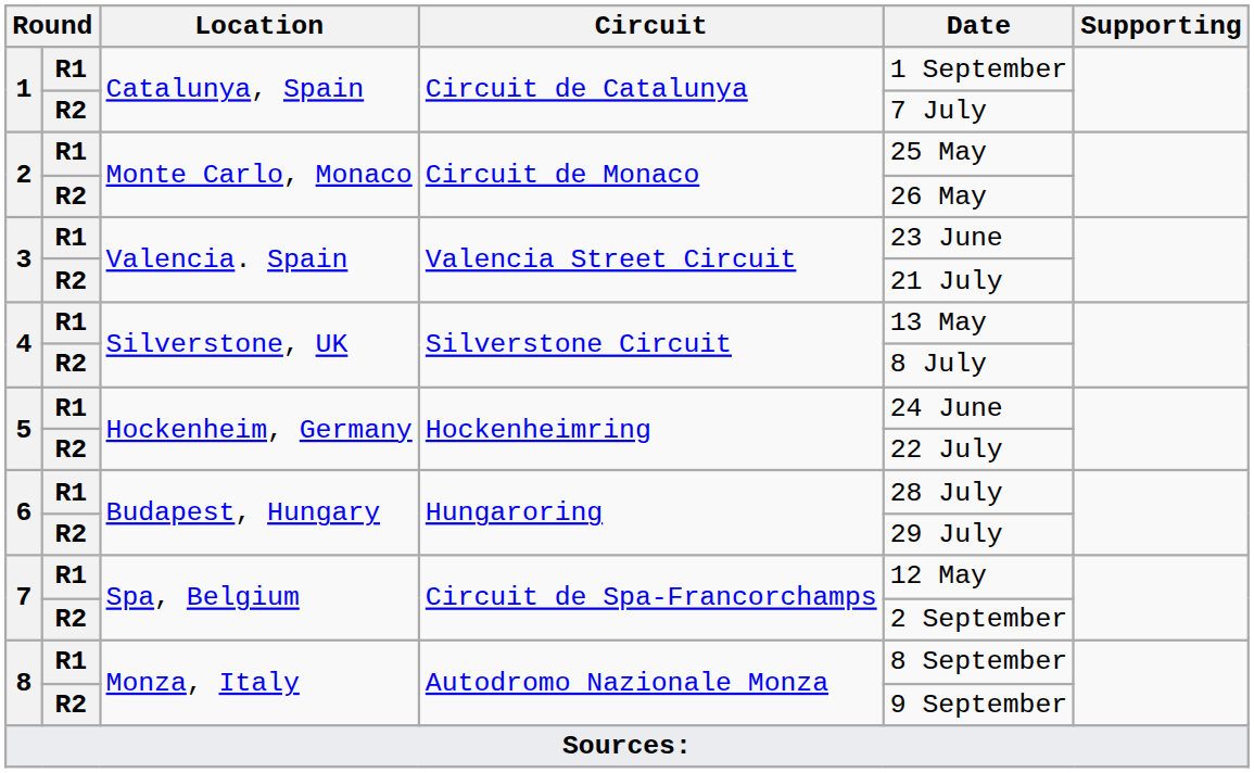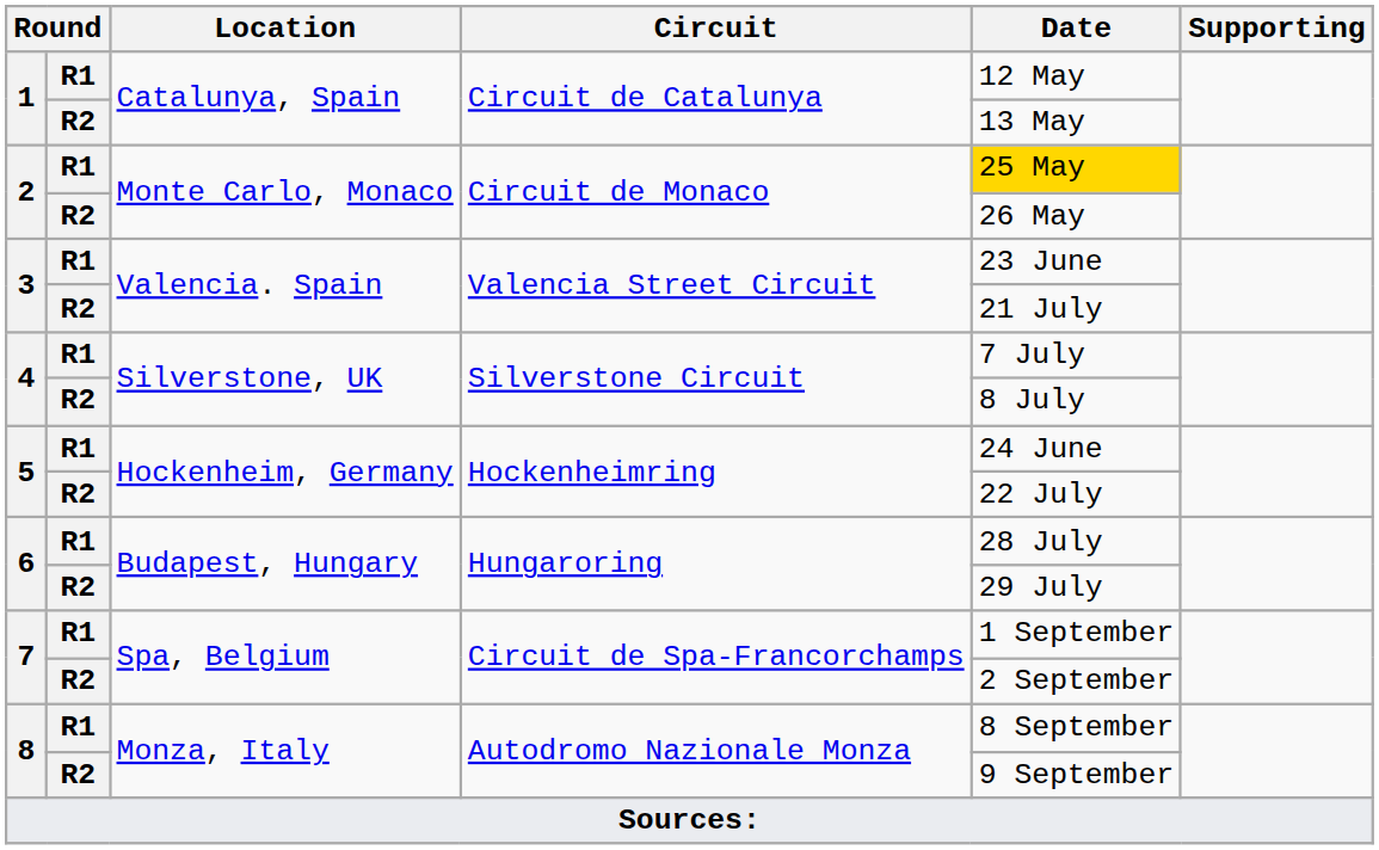1 / R1 | Date: 1 September -> 12 May
1 / R2 | Date: 7 July -> 13 May
2 / R1 | Date: no background -> gold background
4 / R1 | Date: 13 May -> 7 July
7 / R1 | Date: 12 May -> 1 September
